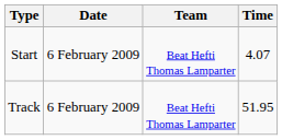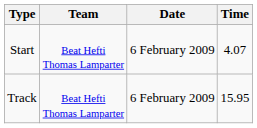columns swapped: Date <-> Team
Track | Time: 51.95 -> 15.95
